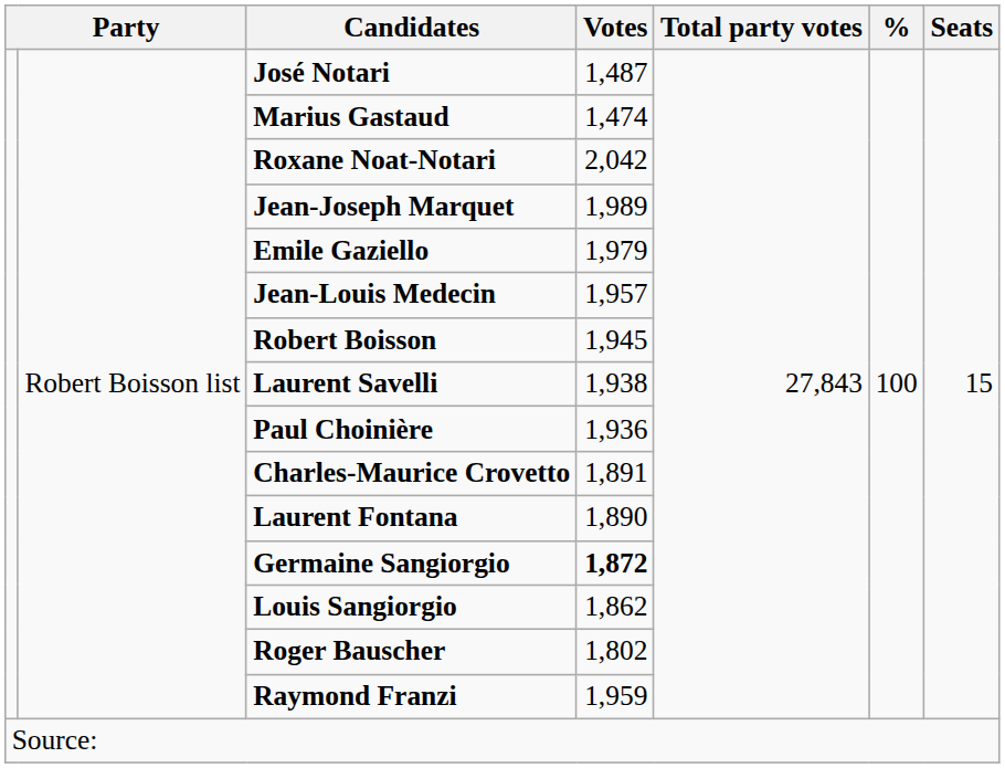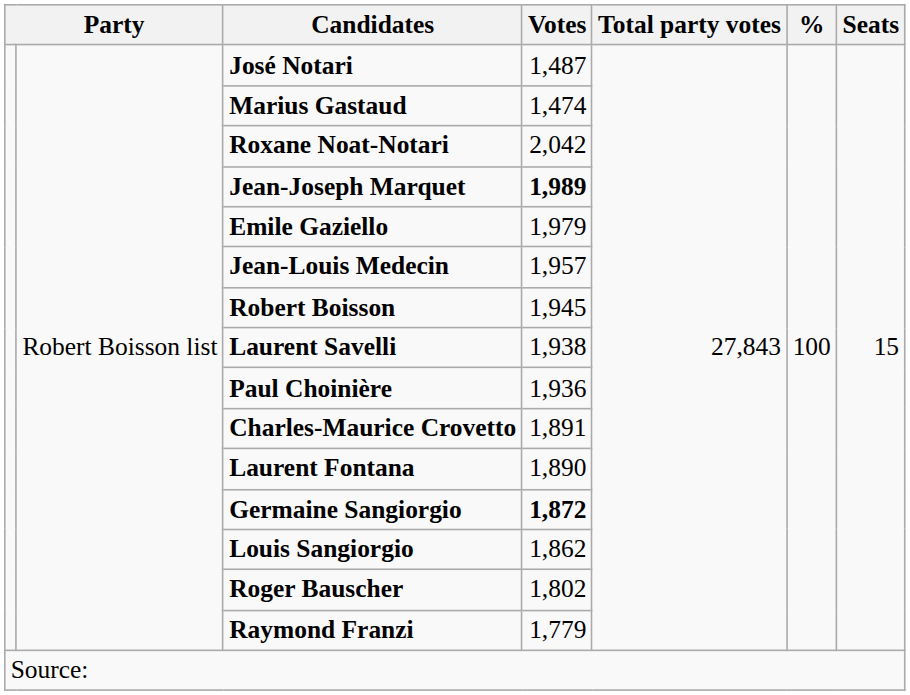Jean-Joseph Marquet | Votes: normal -> bold
Raymond Franzi | Votes: 1,959 -> 1,779
